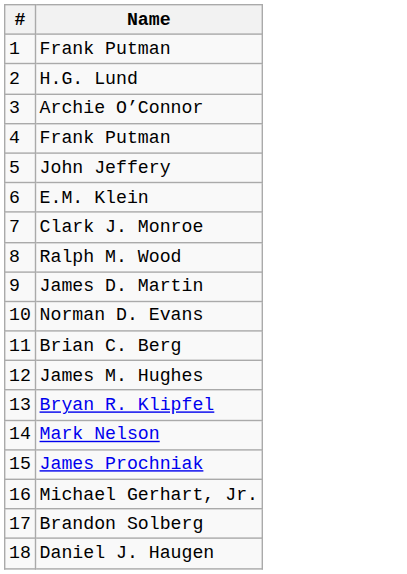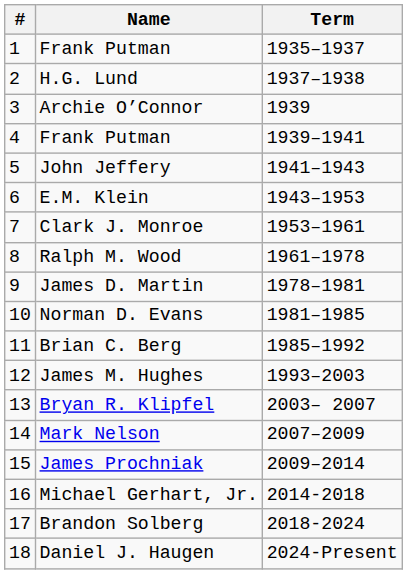+ column: Term | 1935–1937 | 1937–1938 | 1939 | 1939–1941 | 1941–1943 | 1943–1953 | 1953–1961 | 1961–1978 | 1978–1981 | 1981–1985 | 1985–1992 | 1993–2003 | 2003– 2007 | 2007–2009 | 2009–2014 | 2014-2018 | 2018-2024 | 2024-Present
